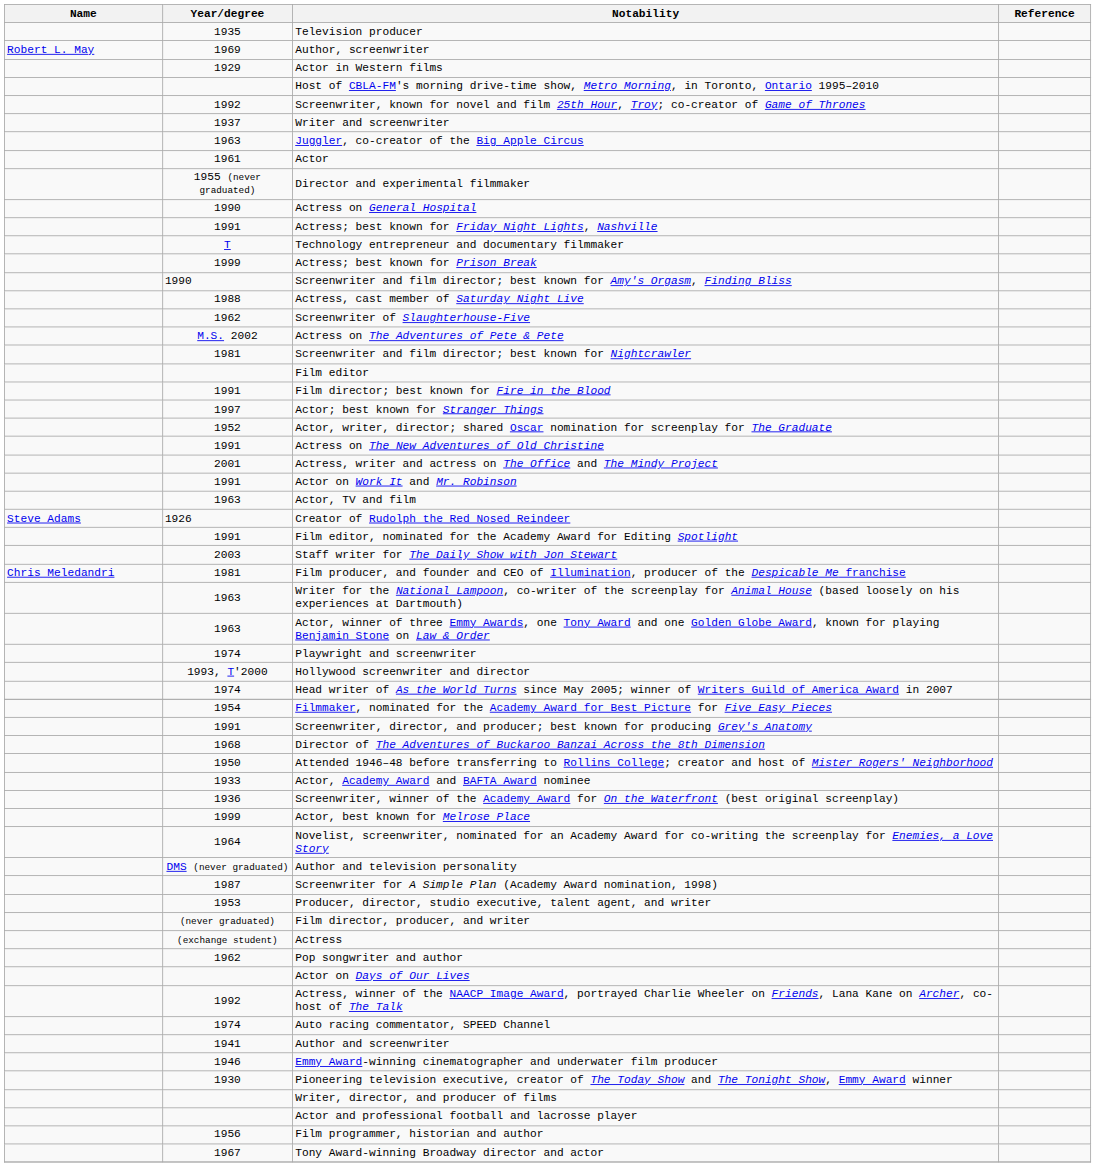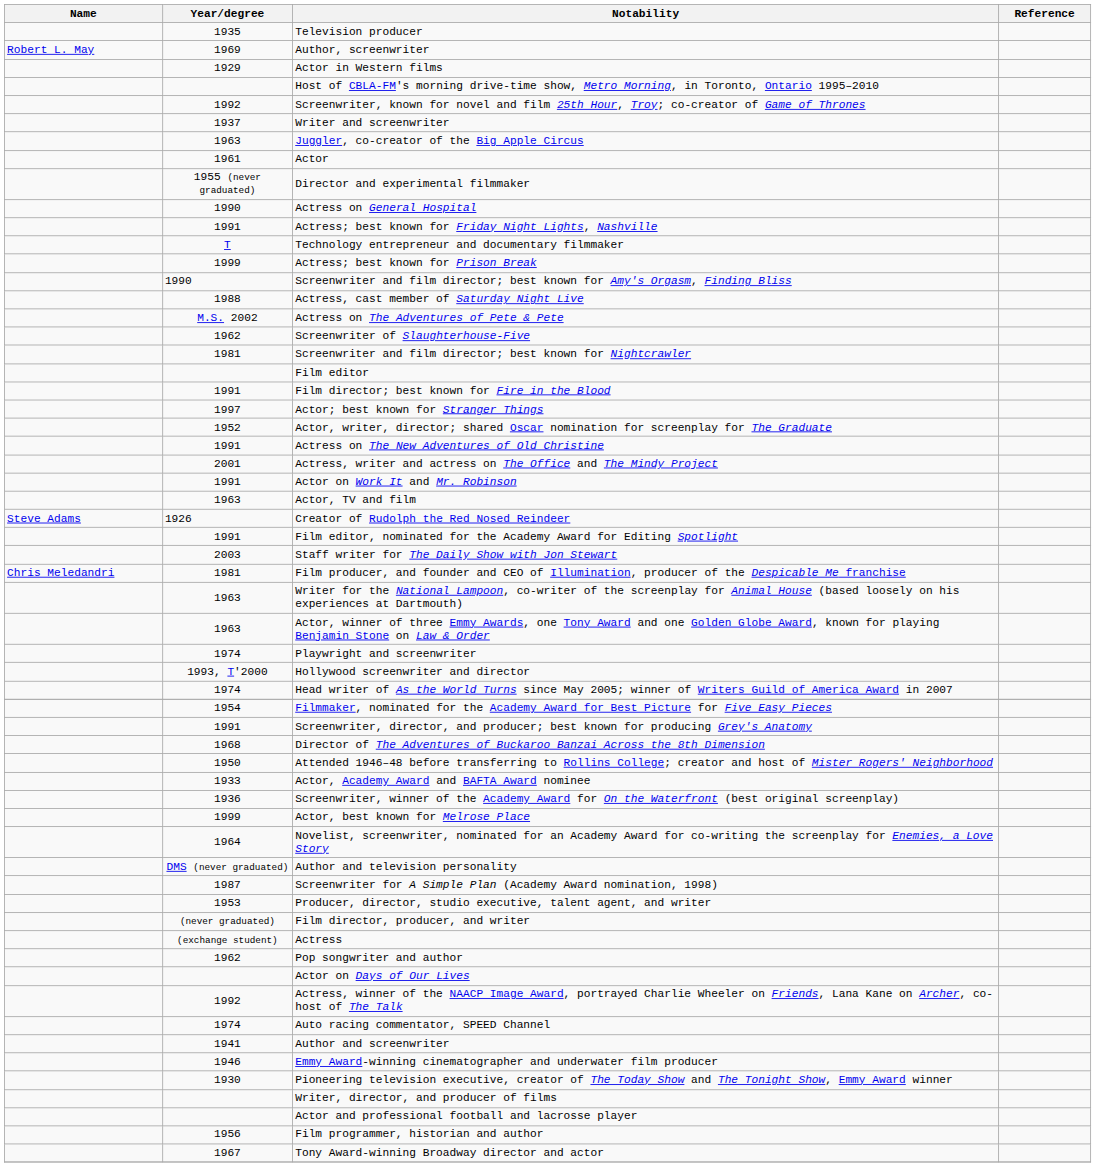rows swapped: Actress on The Adventures of Pete & Pete <-> Screenwriter of Slaughterhouse-Five
